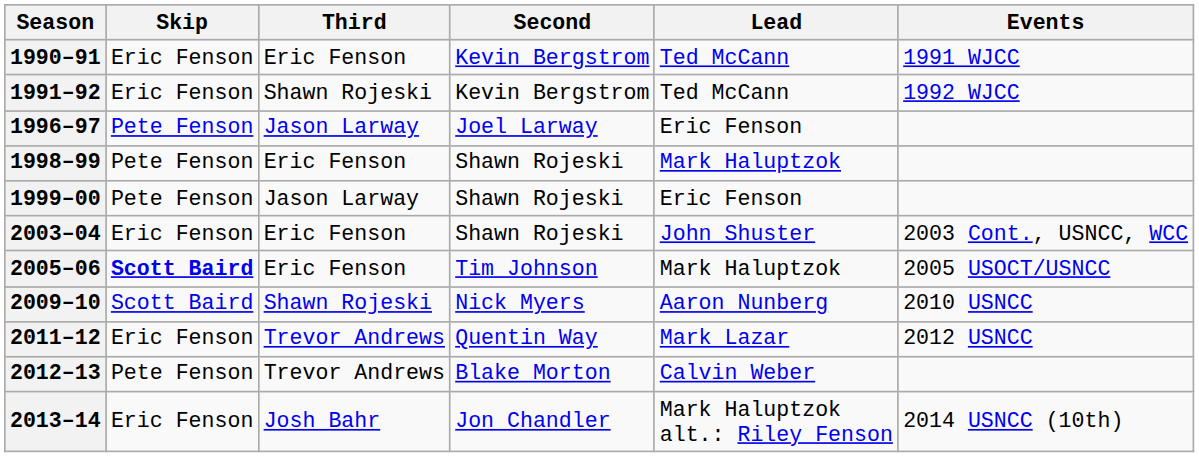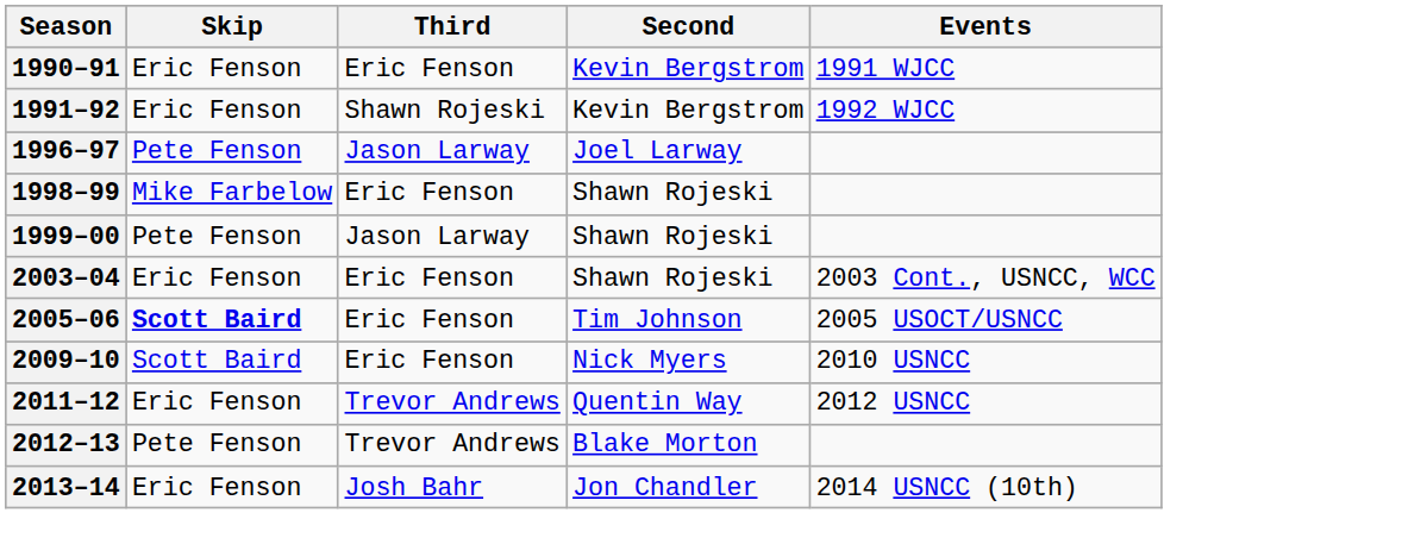- column: Lead | Ted McCann | Ted McCann | Eric Fenson | Mark Haluptzok | Eric Fenson | John Shuster | Mark Haluptzok | Aaron Nunberg | Mark Lazar | Calvin Weber | Mark Haluptzok alt.: Riley Fenson
1998–99 | Skip: Pete Fenson -> Mike Farbelow
2009–10 | Third: Shawn Rojeski -> Eric Fenson
